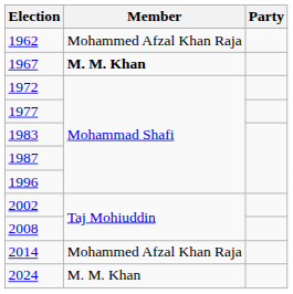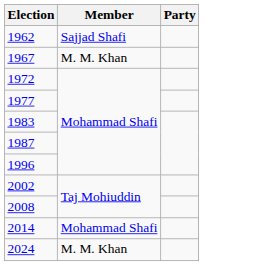1962 | Member: Mohammed Afzal Khan Raja -> Sajjad Shafi
1967 | Member: bold -> normal
2014 | Member: Mohammed Afzal Khan Raja -> Mohammad Shafi
